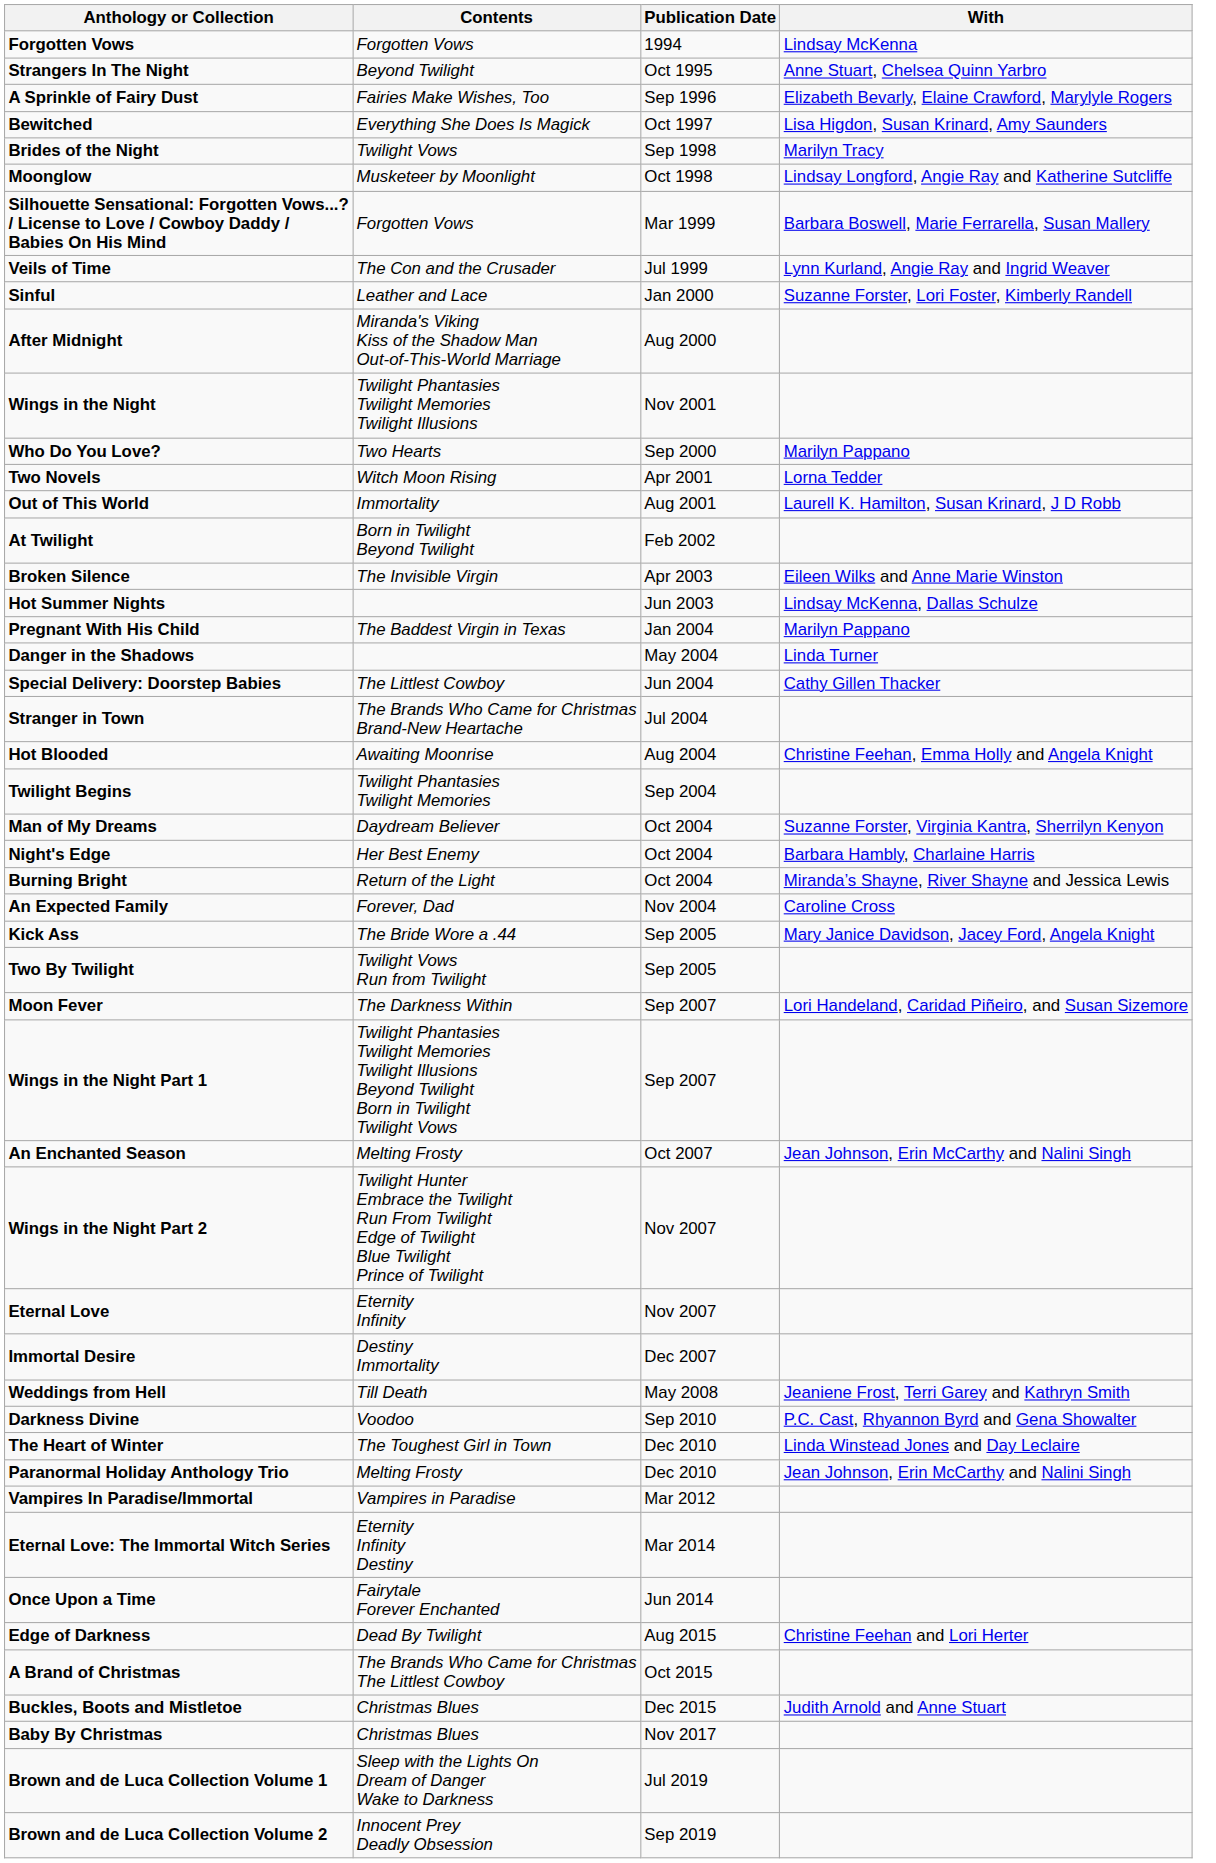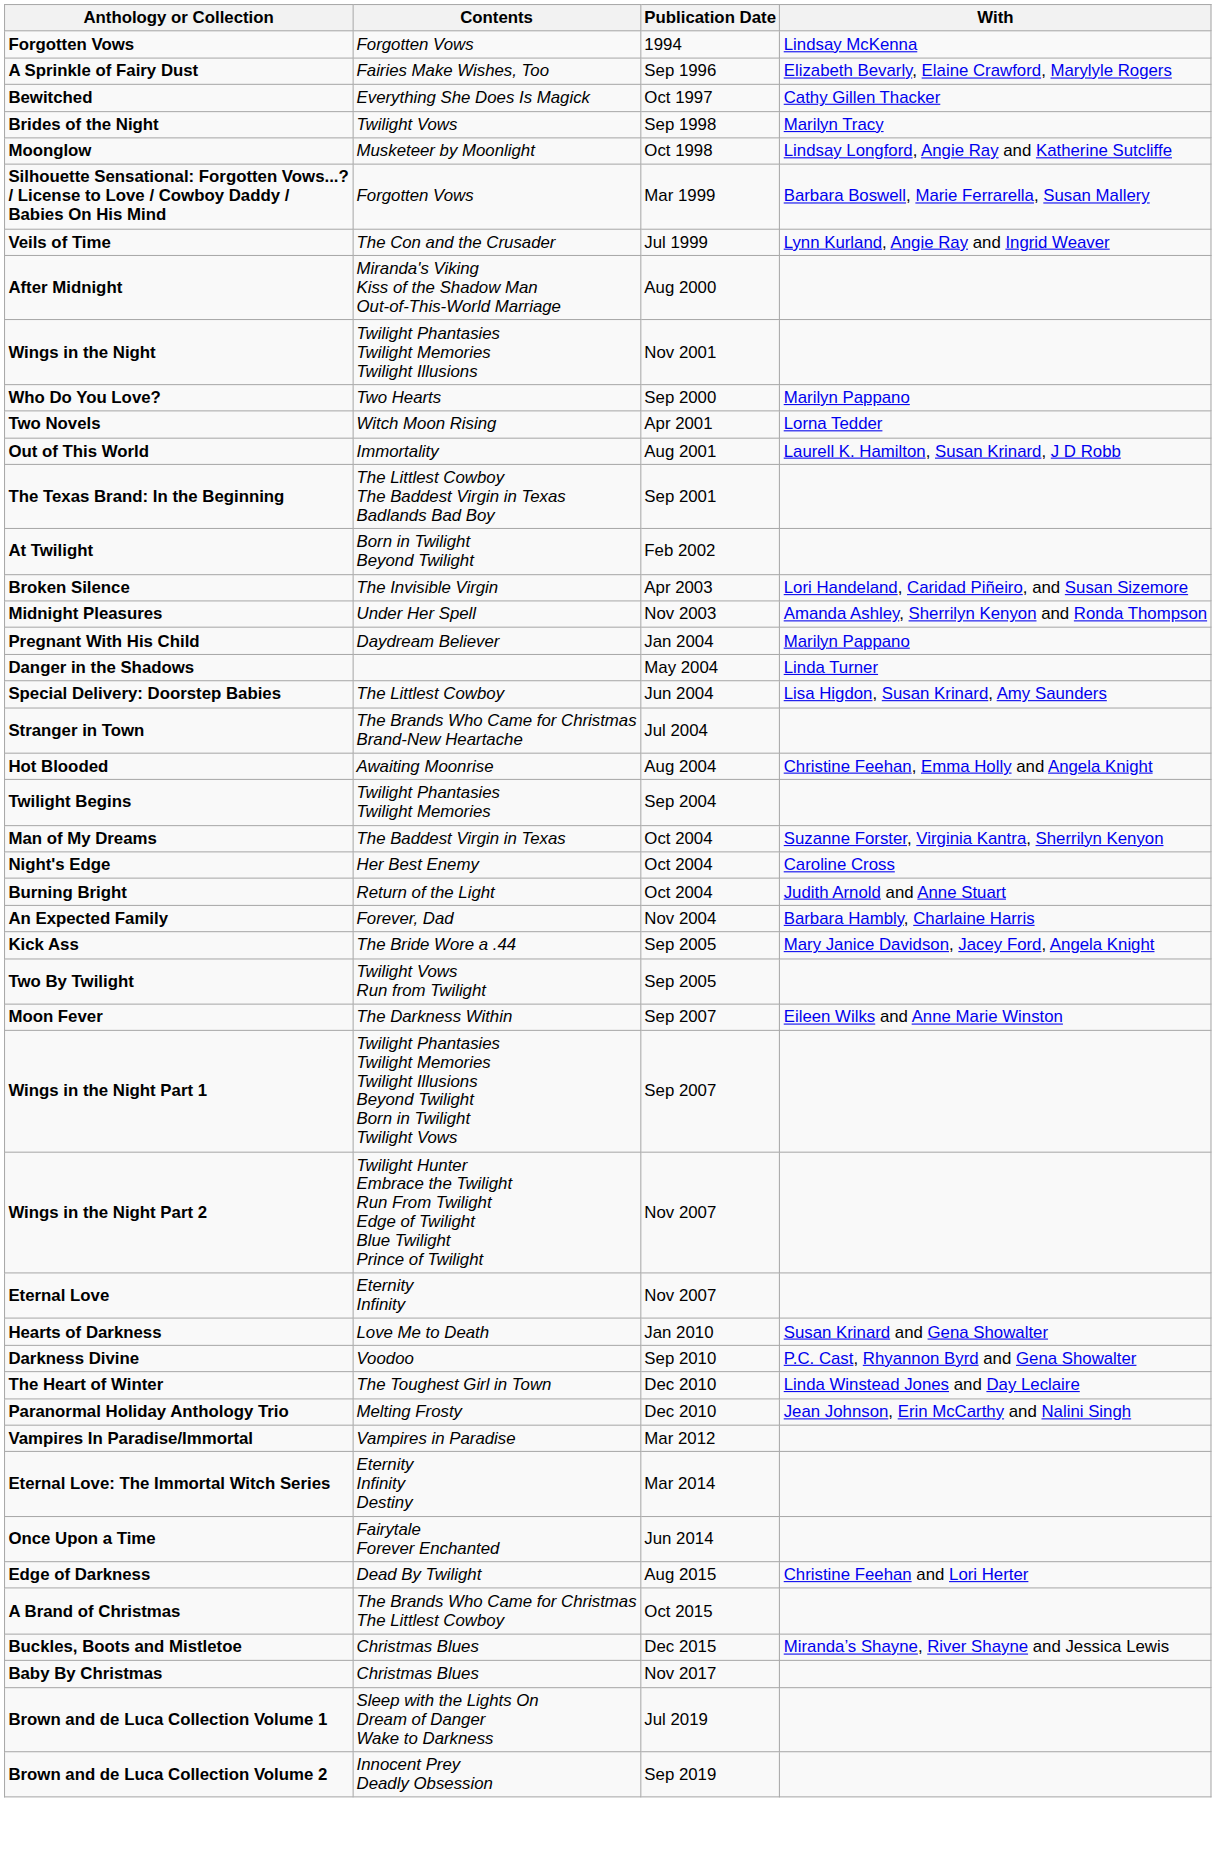- row: Strangers In The Night | Beyond Twilight | Oct 1995 | Anne Stuart, Chelsea Quinn Yarbro
Bewitched | With: Lisa Higdon, Susan Krinard, Amy Saunders -> Cathy Gillen Thacker
- row: Sinful | Leather and Lace | Jan 2000 | Suzanne Forster, Lori Foster, Kimberly Randell
+ row: The Texas Brand: In the Beginning | The Littlest Cowboy The Baddest Virgin in Texas Badlands Bad Boy | Sep 2001
Broken Silence | With: Eileen Wilks and Anne Marie Winston -> Lori Handeland, Caridad Piñeiro, and Susan Sizemore
- row: Hot Summer Nights | Jun 2003 | Lindsay McKenna, Dallas Schulze
+ row: Midnight Pleasures | Under Her Spell | Nov 2003 | Amanda Ashley, Sherrilyn Kenyon and Ronda Thompson
Pregnant With His Child | Contents: The Baddest Virgin in Texas -> Daydream Believer
Special Delivery: Doorstep Babies | With: Cathy Gillen Thacker -> Lisa Higdon, Susan Krinard, Amy Saunders
Man of My Dreams | Contents: Daydream Believer -> The Baddest Virgin in Texas
Night's Edge | With: Barbara Hambly, Charlaine Harris -> Caroline Cross
Burning Bright | With: Miranda’s Shayne, River Shayne and Jessica Lewis -> Judith Arnold and Anne Stuart
An Expected Family | With: Caroline Cross -> Barbara Hambly, Charlaine Harris
Moon Fever | With: Lori Handeland, Caridad Piñeiro, and Susan Sizemore -> Eileen Wilks and Anne Marie Winston
- row: An Enchanted Season | Melting Frosty | Oct 2007 | Jean Johnson, Erin McCarthy and Nalini Singh
- row: Immortal Desire | Destiny Immortality | Dec 2007
- row: Weddings from Hell | Till Death | May 2008 | Jeaniene Frost, Terri Garey and Kathryn Smith
+ row: Hearts of Darkness | Love Me to Death | Jan 2010 | Susan Krinard and Gena Showalter
Buckles, Boots and Mistletoe | With: Judith Arnold and Anne Stuart -> Miranda’s Shayne, River Shayne and Jessica Lewis
